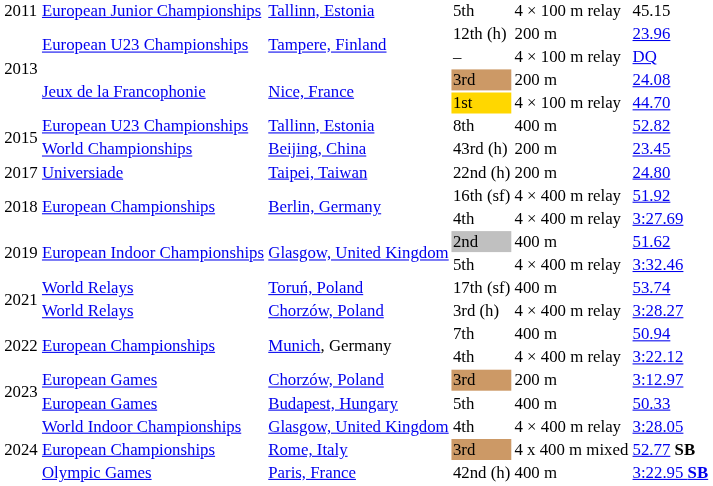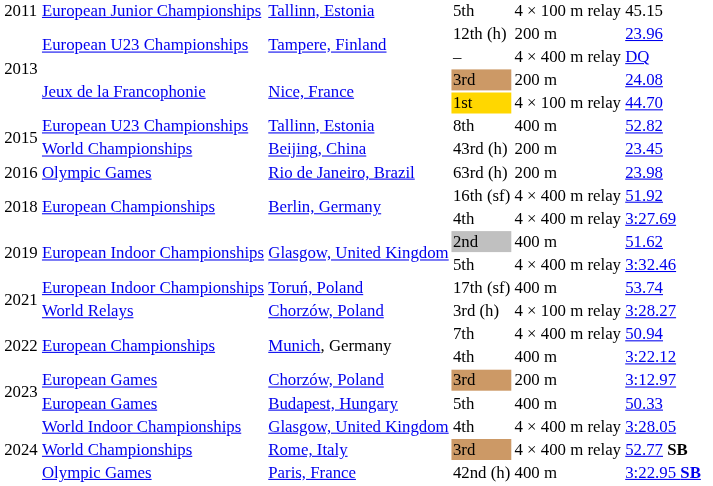– | column 5: 4 × 100 m relay -> 4 × 400 m relay
+ row: 2016 | Olympic Games | Rio de Janeiro, Brazil | 63rd (h) | 200 m | 23.98
- row: 2017 | Universiade | Taipei, Taiwan | 22nd (h) | 200 m | 24.80
17th (sf) | column 2: World Relays -> European Indoor Championships
3rd (h) | column 5: 4 × 400 m relay -> 4 × 100 m relay
7th | column 5: 400 m -> 4 × 400 m relay
Munich, Germany / 4th | column 5: 4 × 400 m relay -> 400 m
Rome, Italy / 3rd | column 2: European Championships -> World Championships
Rome, Italy / 3rd | column 5: 4 x 400 m mixed -> 4 × 400 m relay
